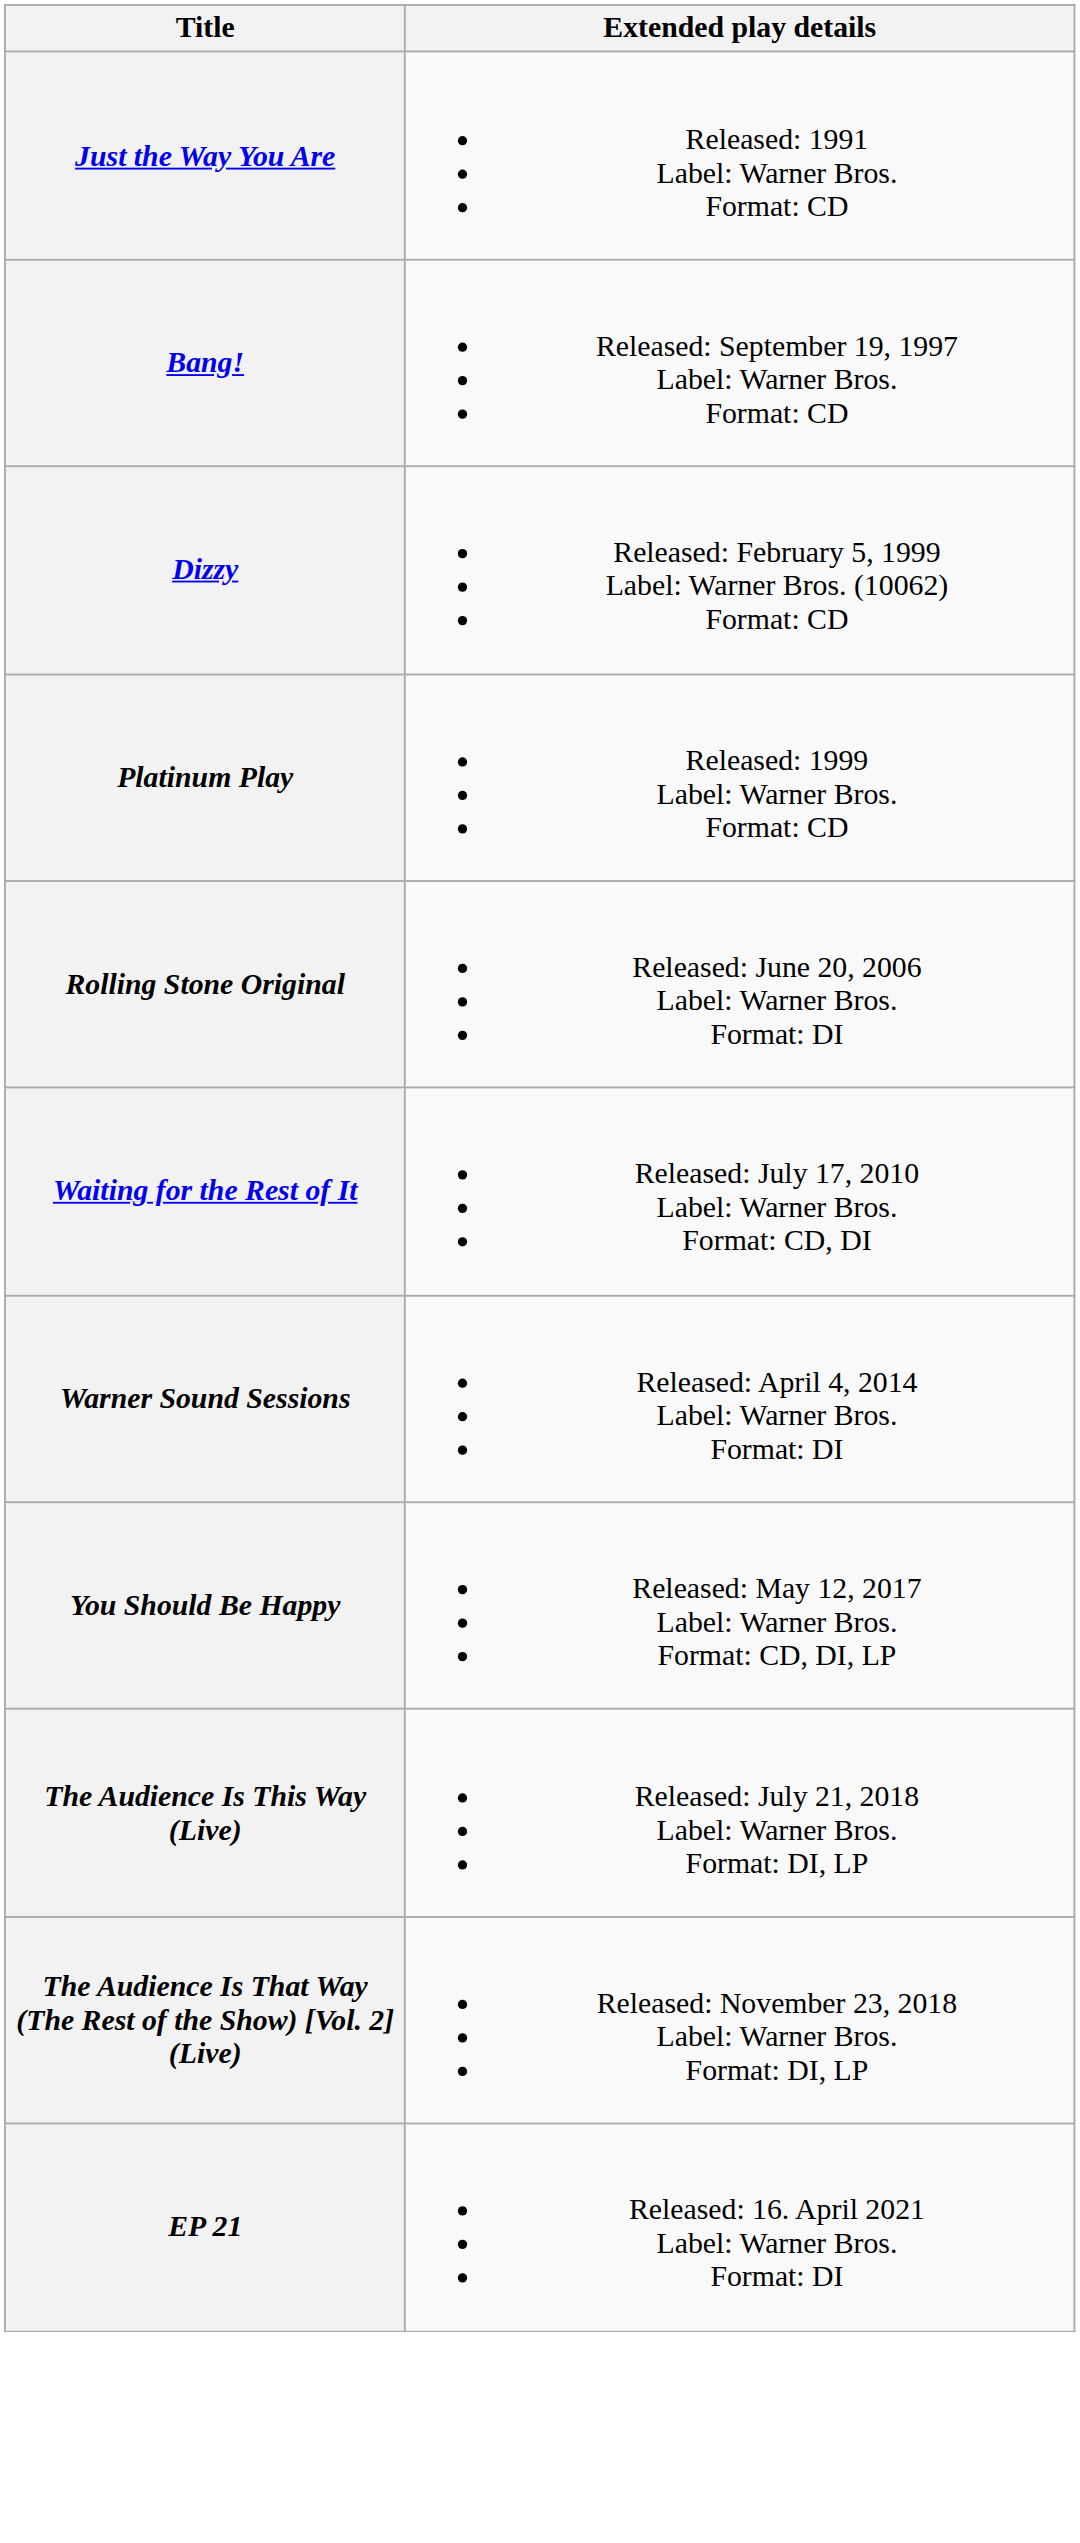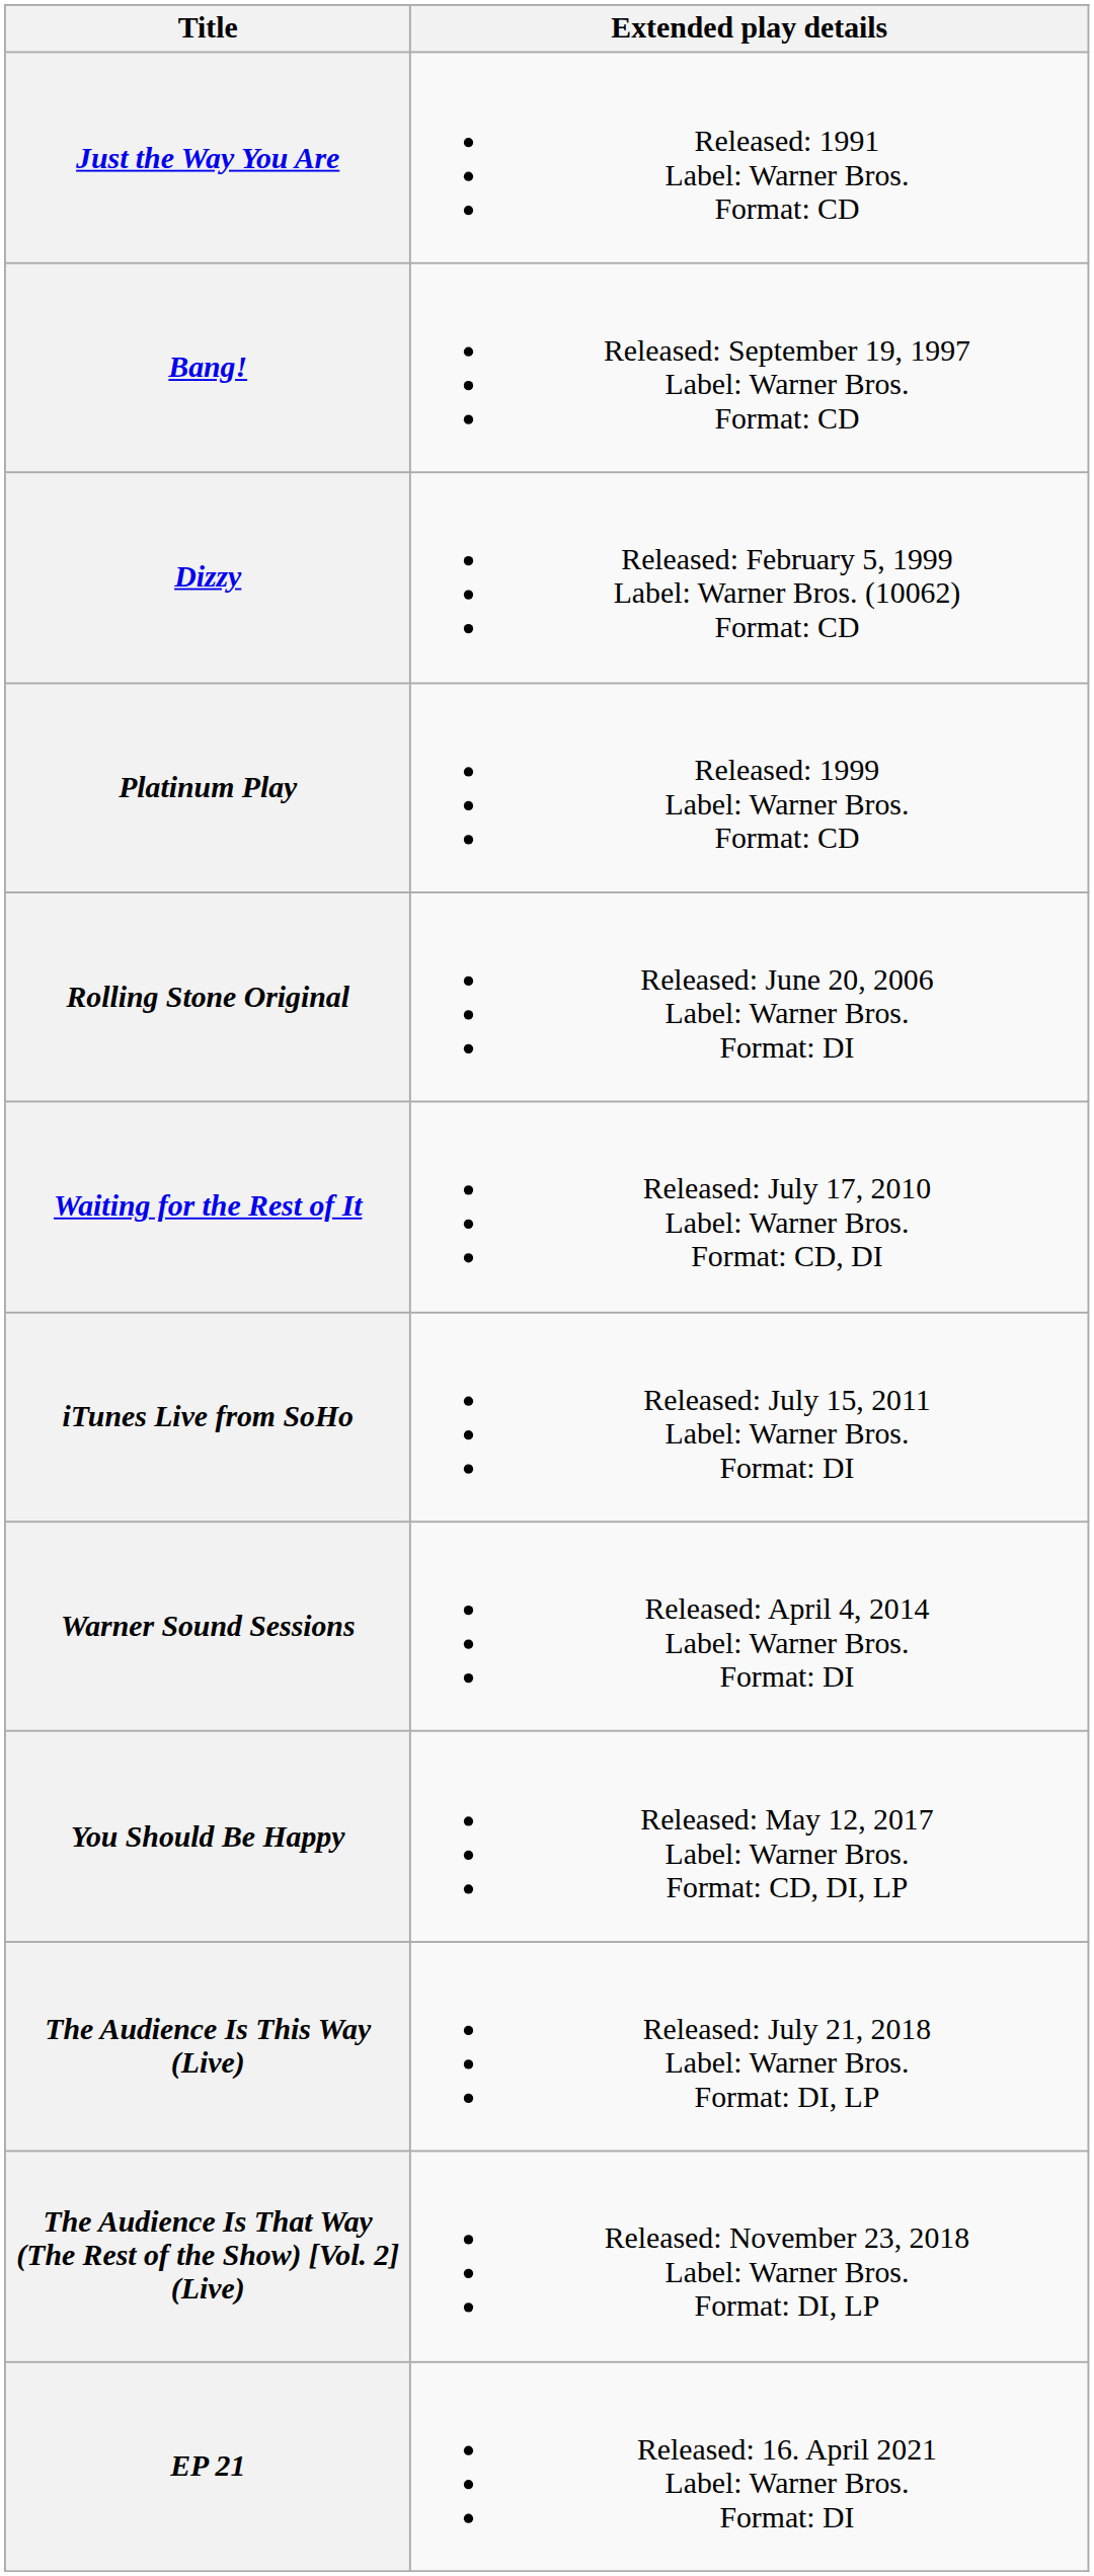+ row: iTunes Live from SoHo | Released: July 15, 2011 Label: Warner Bros. Format: DI
